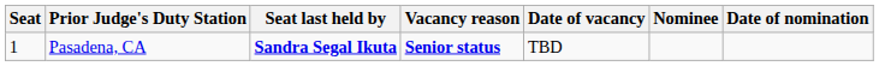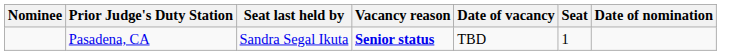columns swapped: Seat <-> Nominee
Pasadena, CA | Seat last held by: bold -> normal
